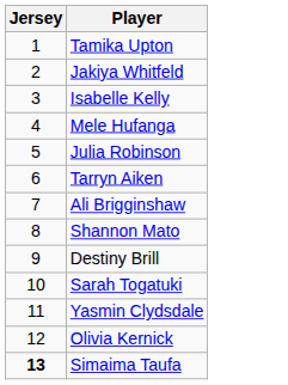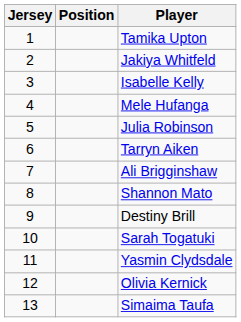+ column: Position
Simaima Taufa | Jersey: bold -> normal
